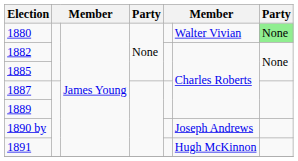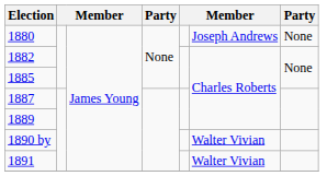1880 | column 6: Walter Vivian -> Joseph Andrews
1880 | column 7: lightgreen background -> no background
1890 by | column 6: Joseph Andrews -> Walter Vivian
1891 | column 6: Hugh McKinnon -> Walter Vivian
